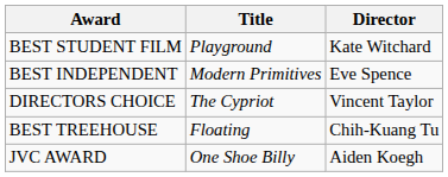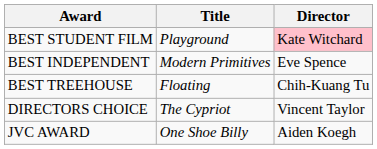BEST STUDENT FILM | Director: no background -> pink background
rows swapped: BEST TREEHOUSE <-> DIRECTORS CHOICE
